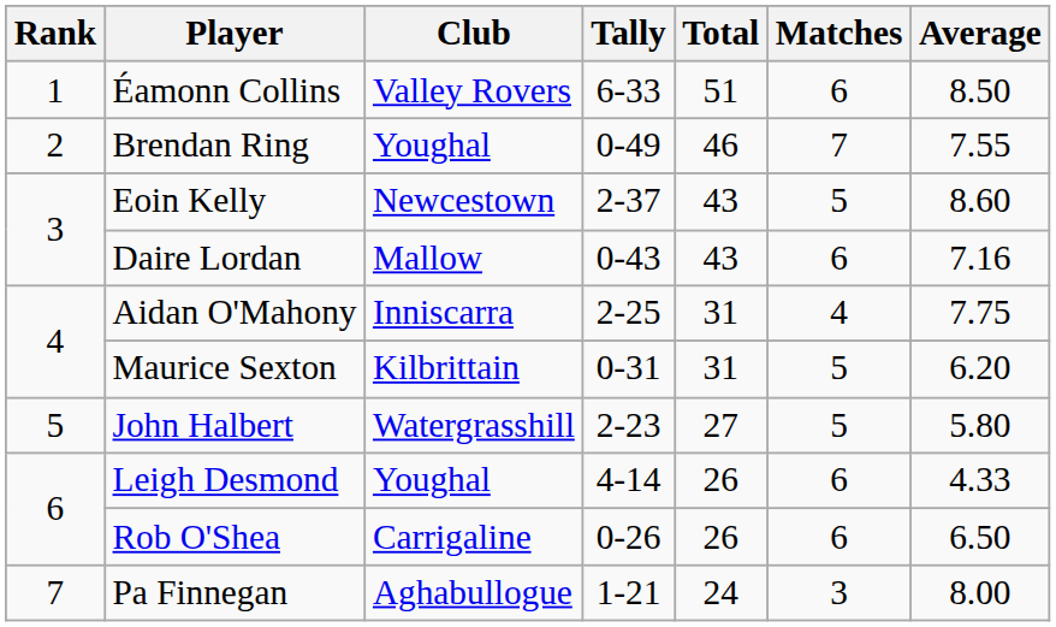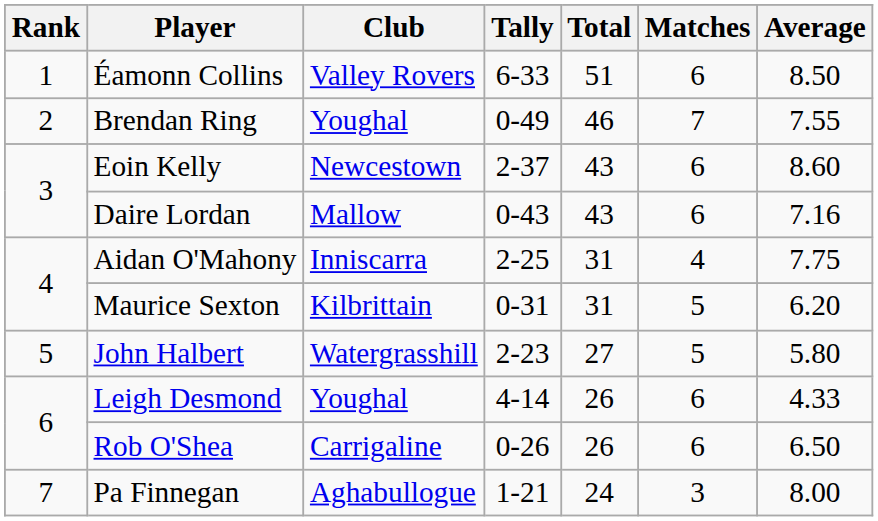Eoin Kelly | Matches: 5 -> 6
